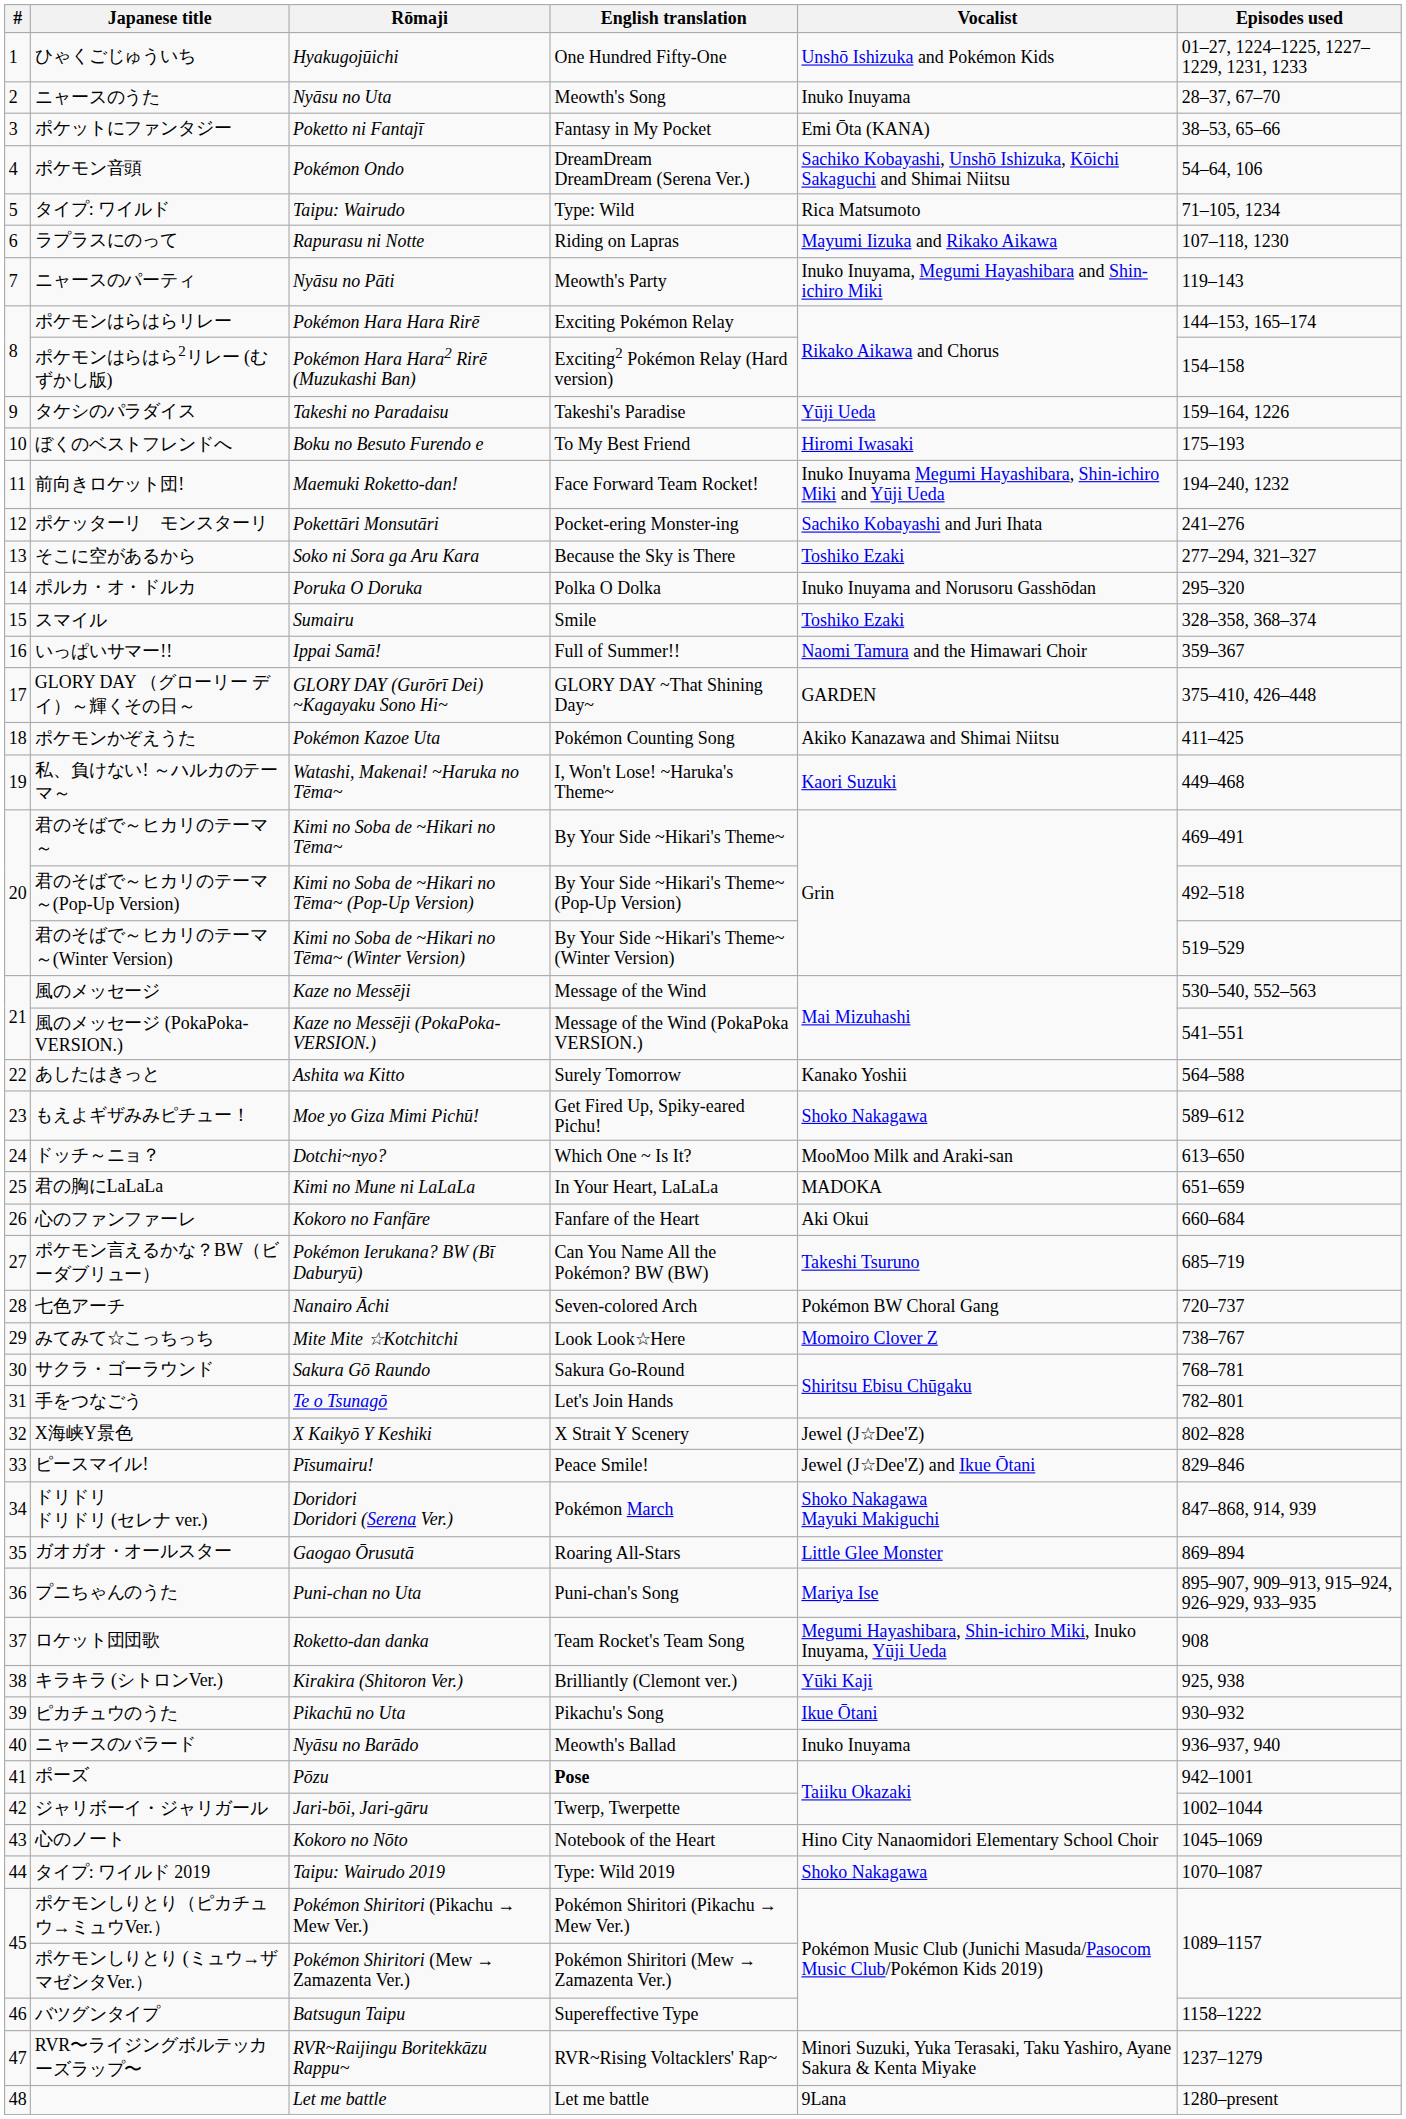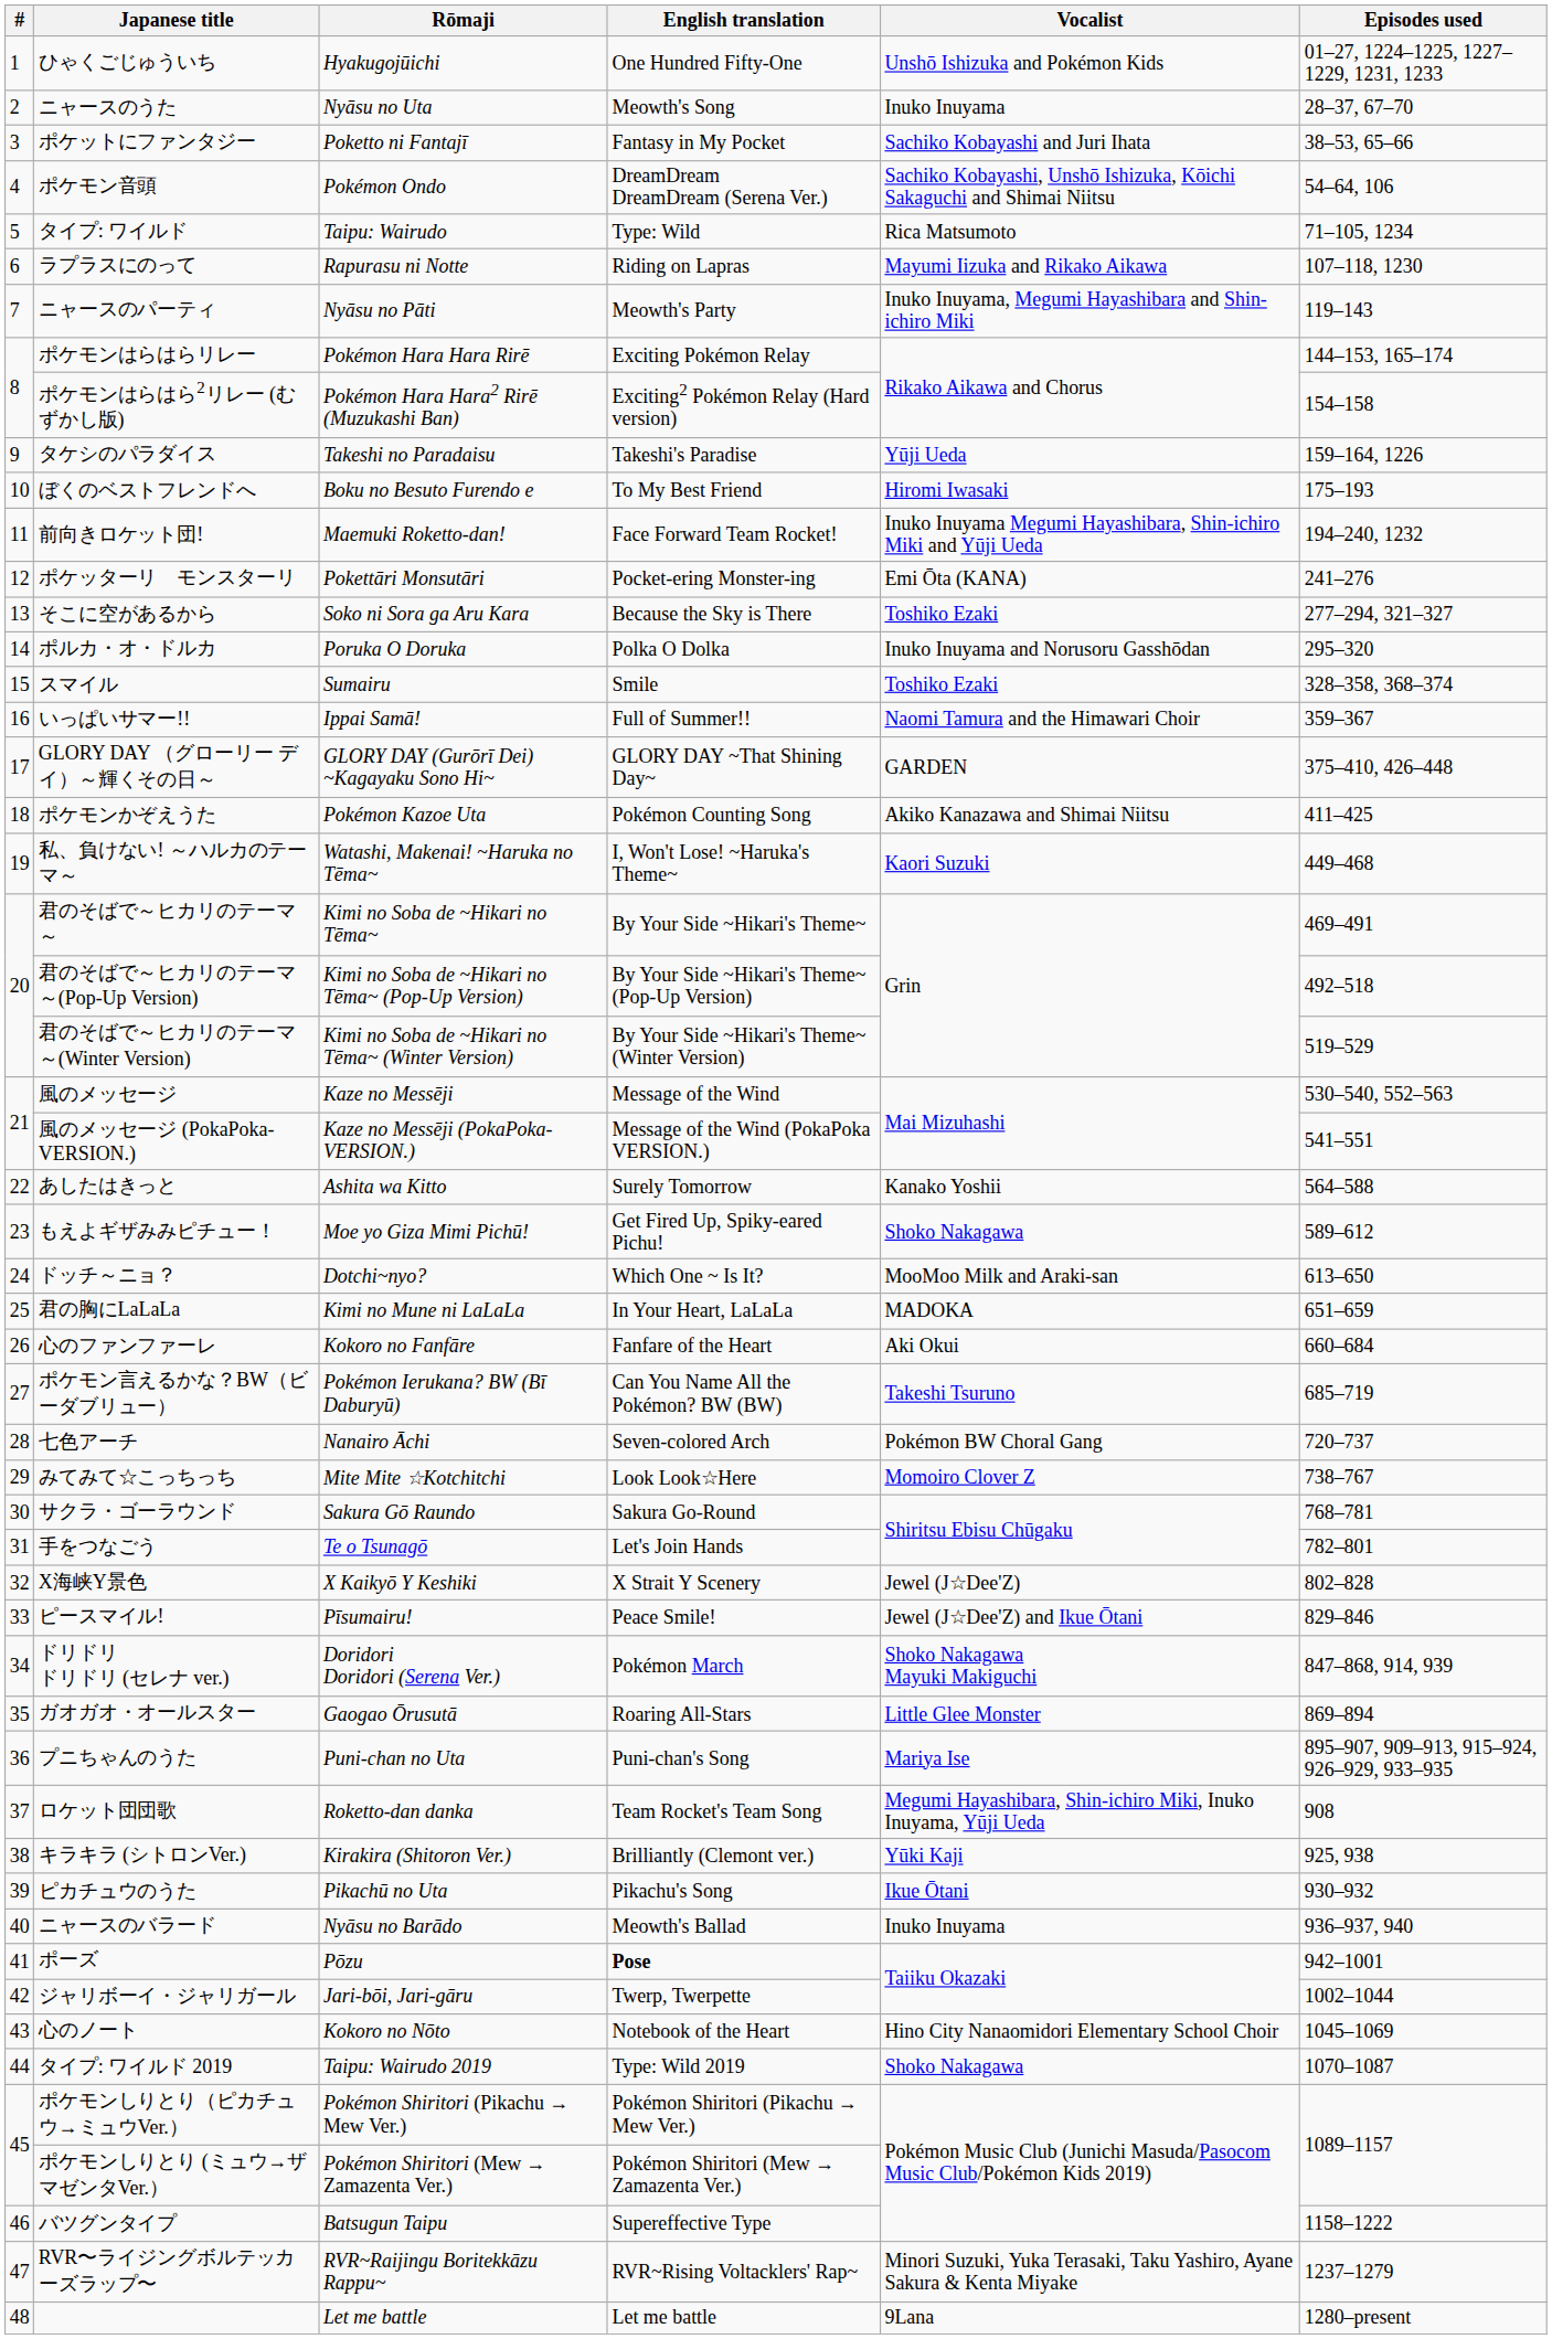ポケットにファンタジー | Vocalist: Emi Ōta (KANA) -> Sachiko Kobayashi and Juri Ihata
ポケッターリ モンスターリ | Vocalist: Sachiko Kobayashi and Juri Ihata -> Emi Ōta (KANA)
